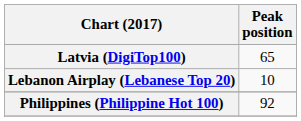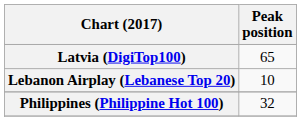Philippines (Philippine Hot 100) | Peak position: 92 -> 32
